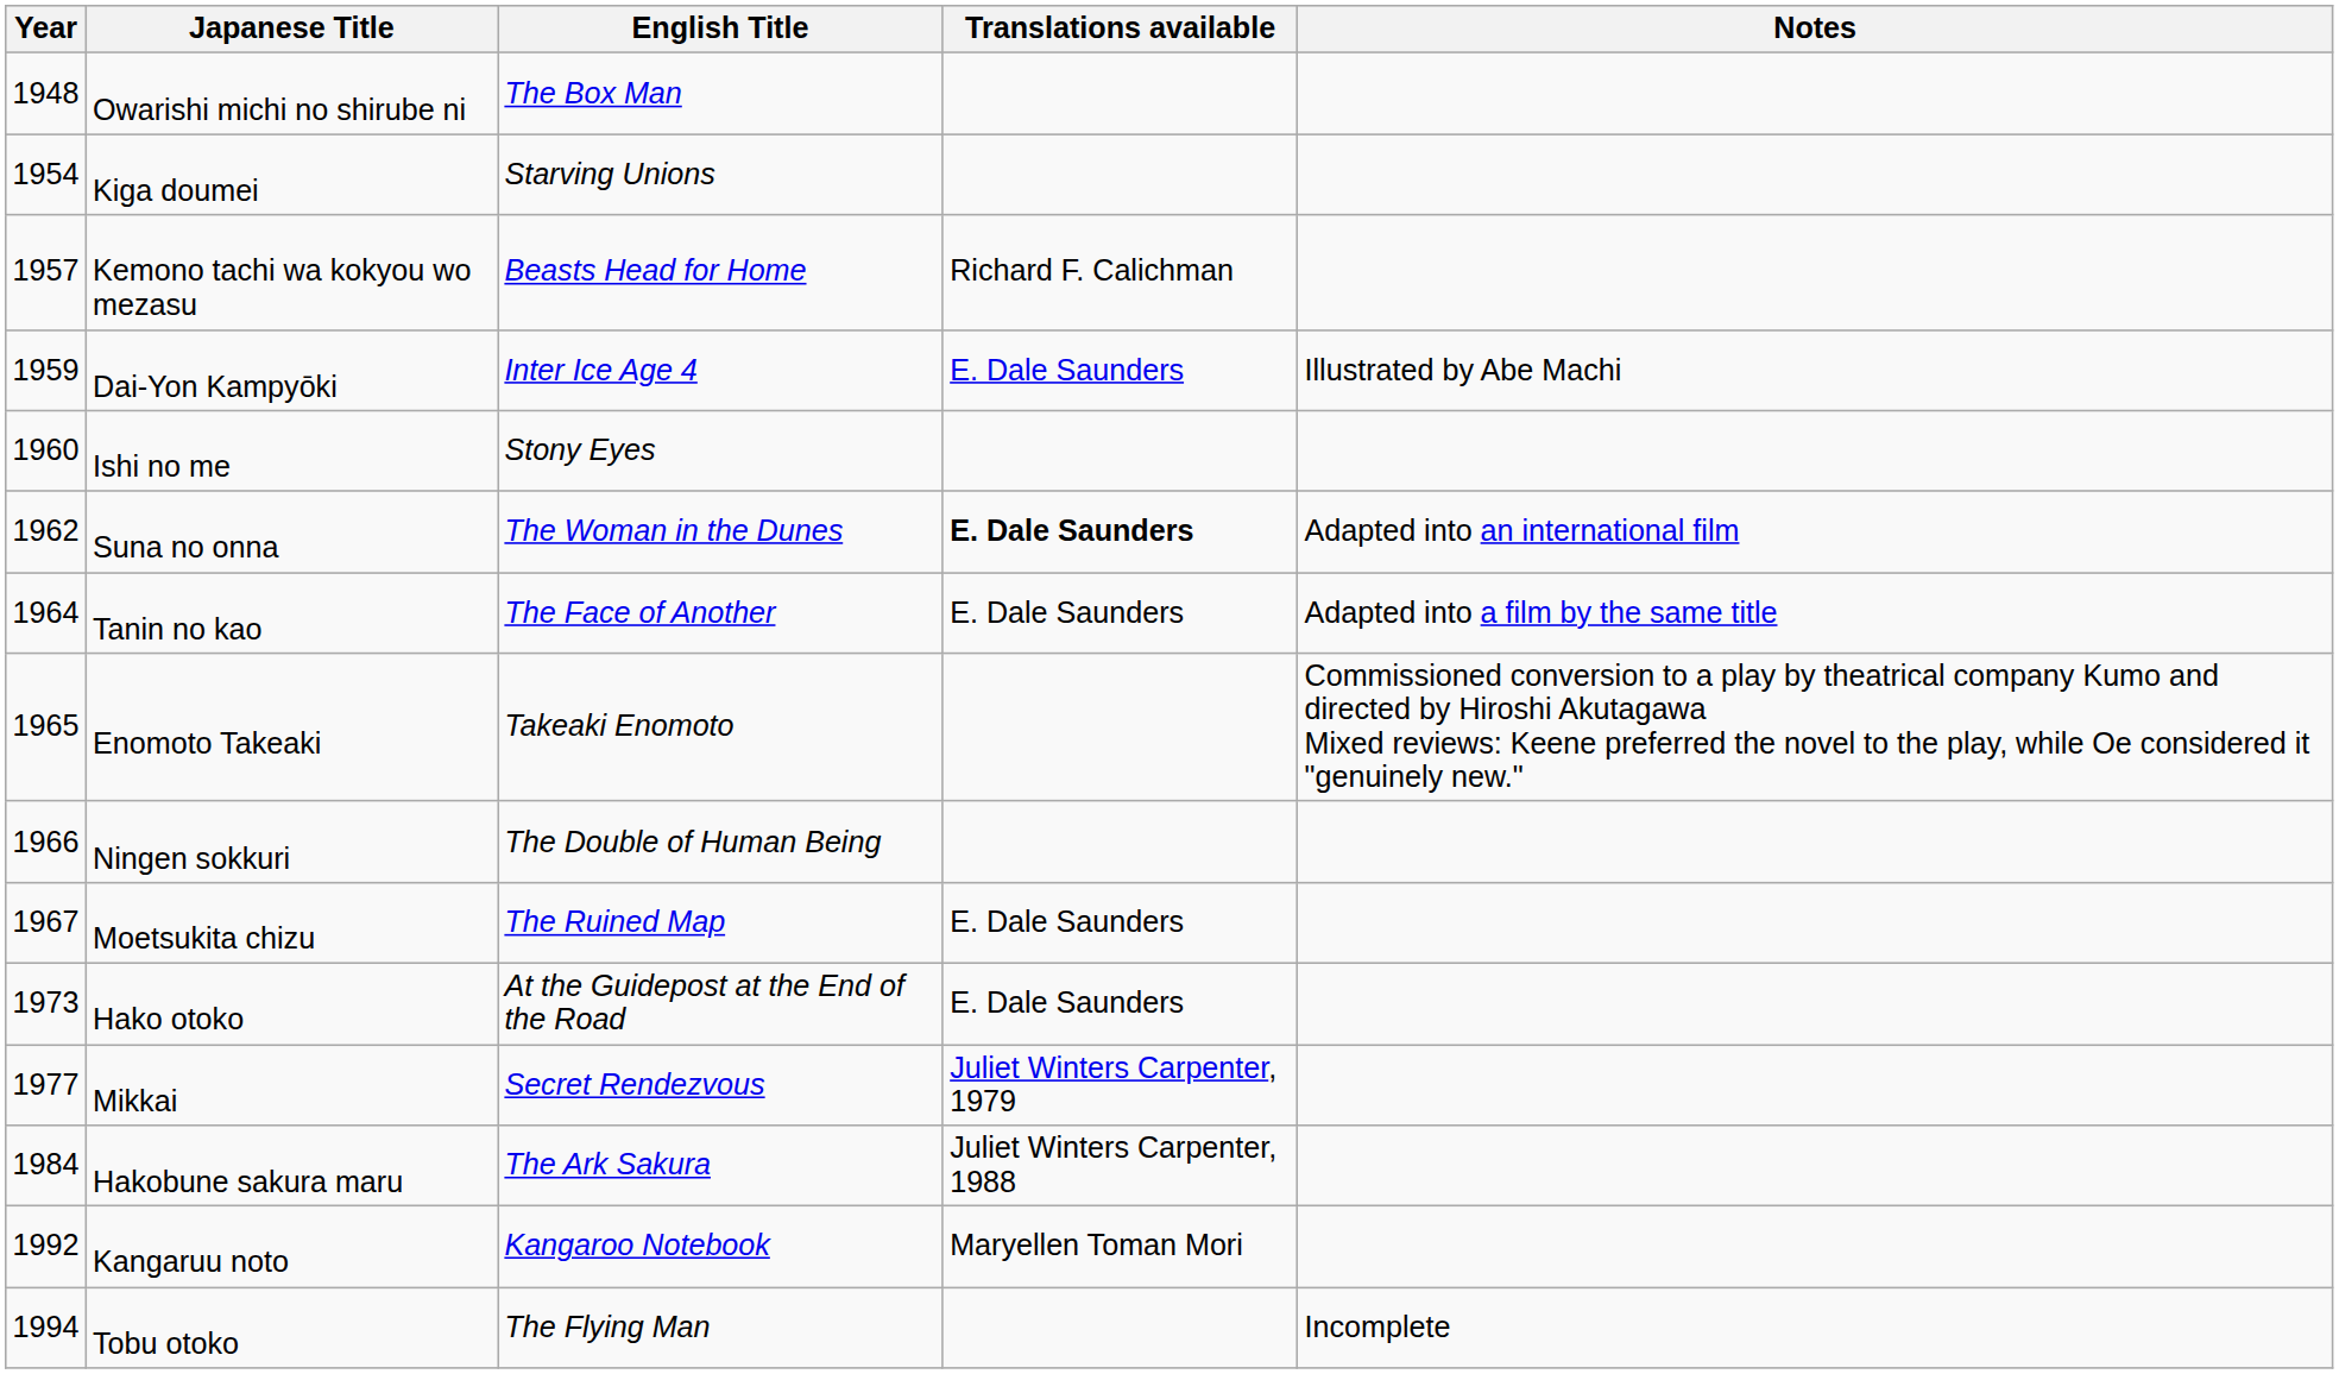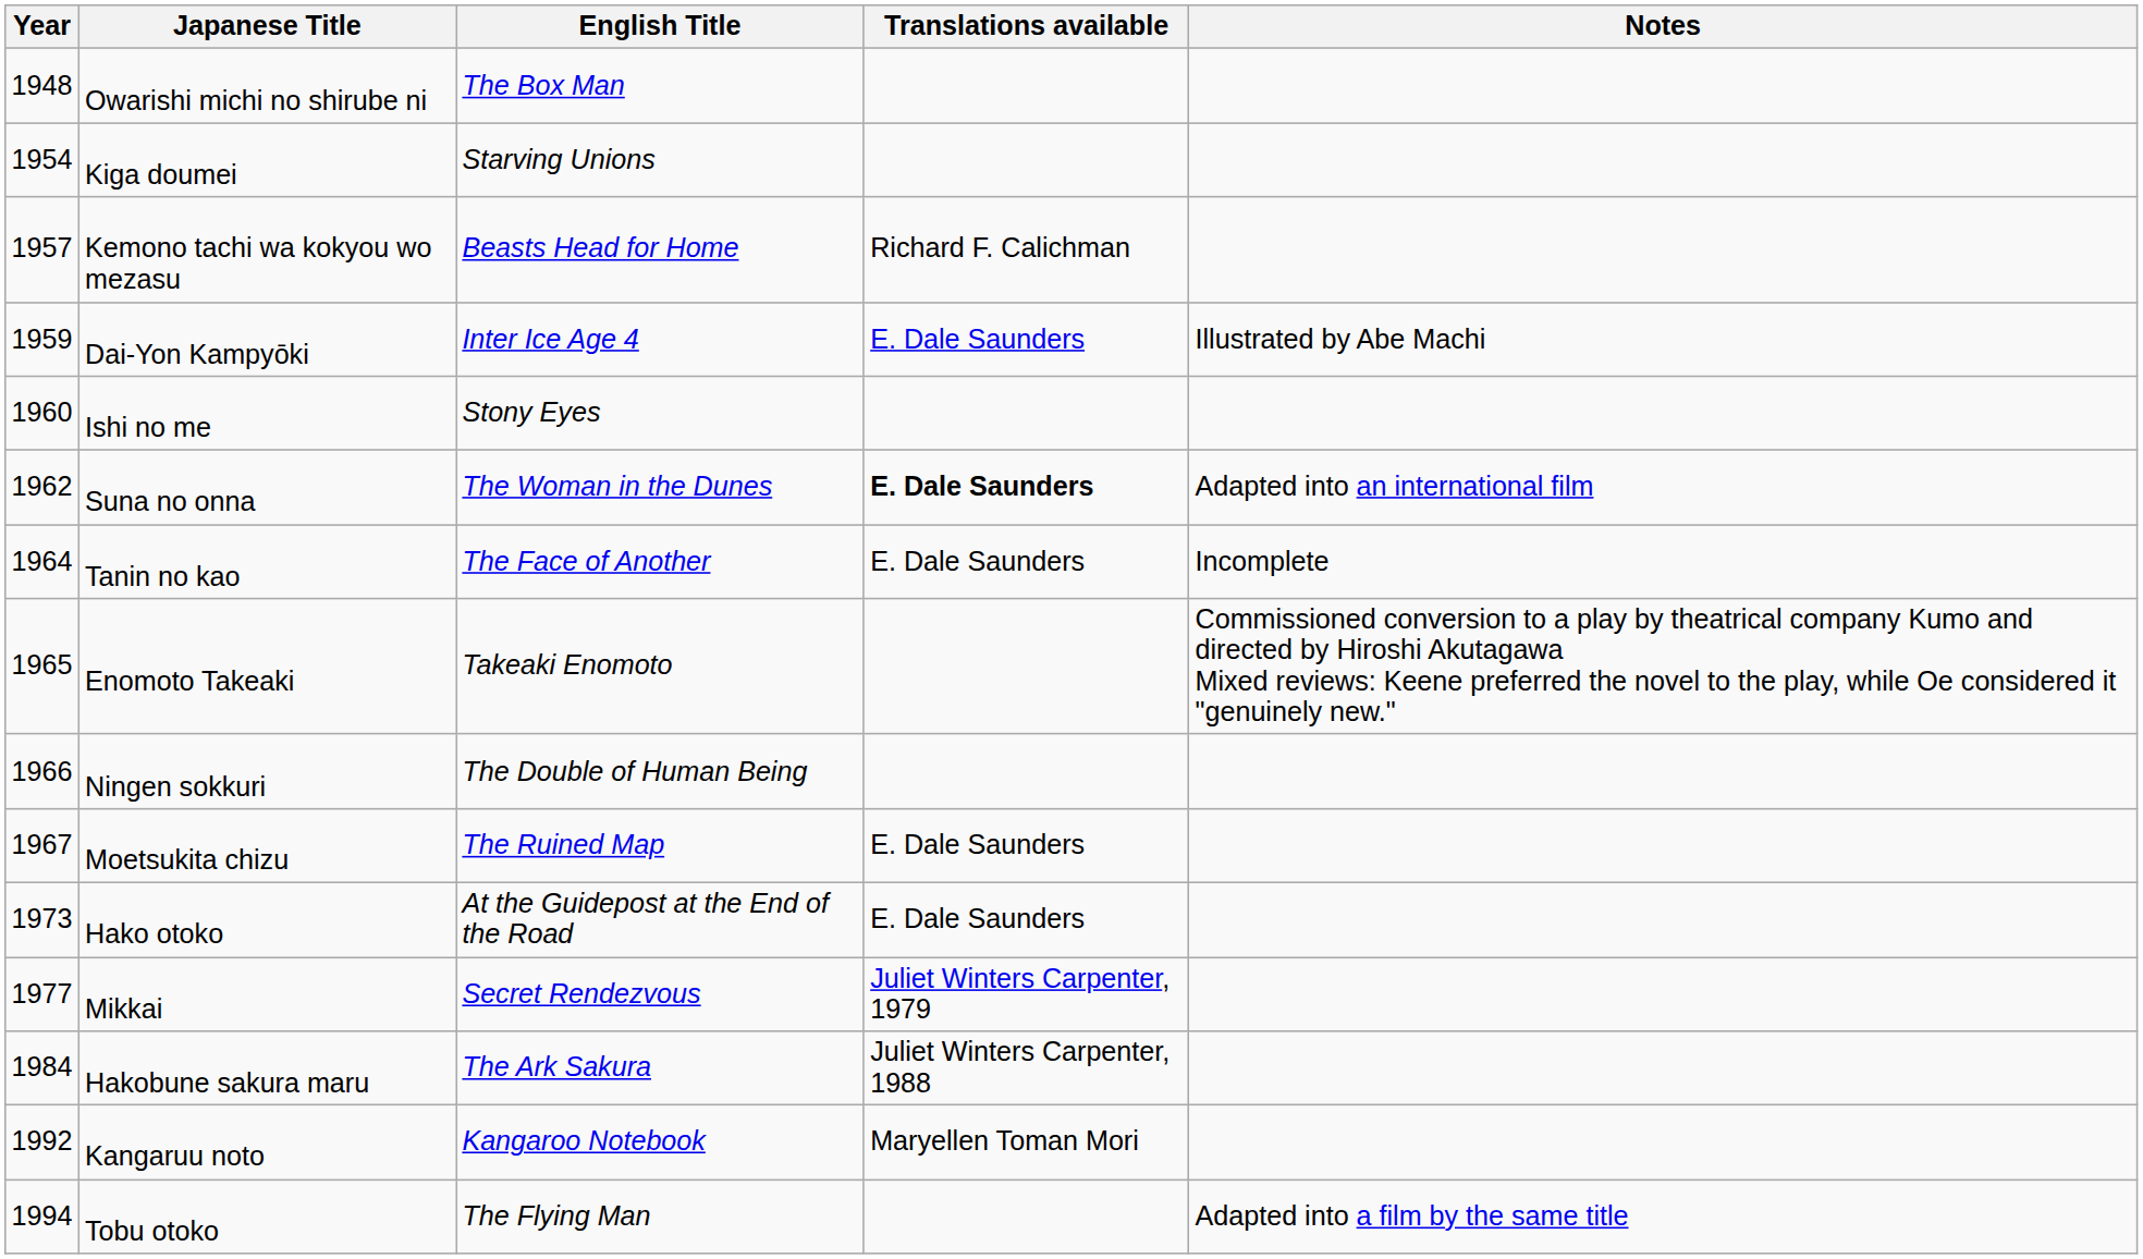Tanin no kao | Notes: Adapted into a film by the same title -> Incomplete
Tobu otoko | Notes: Incomplete -> Adapted into a film by the same title
